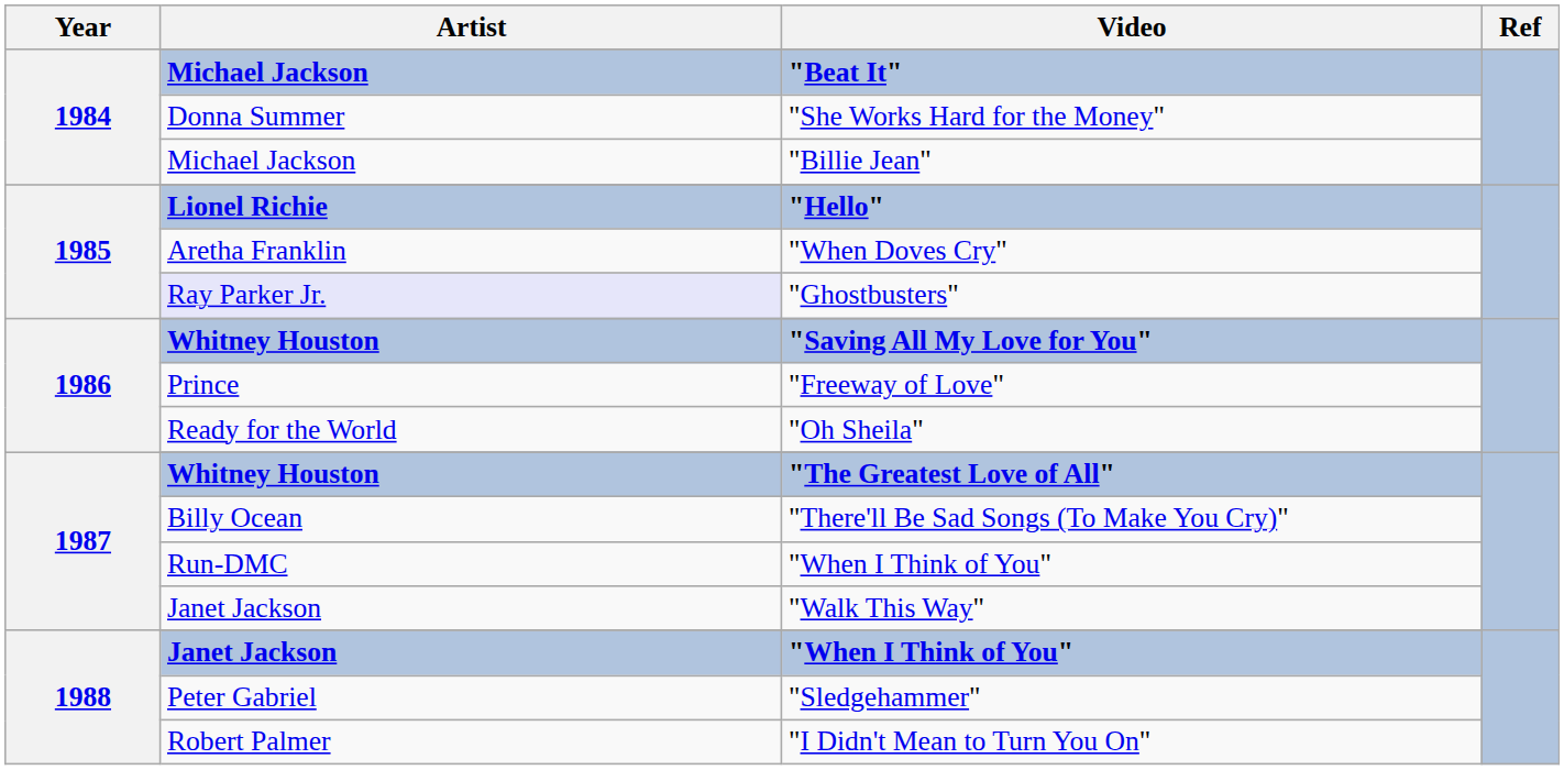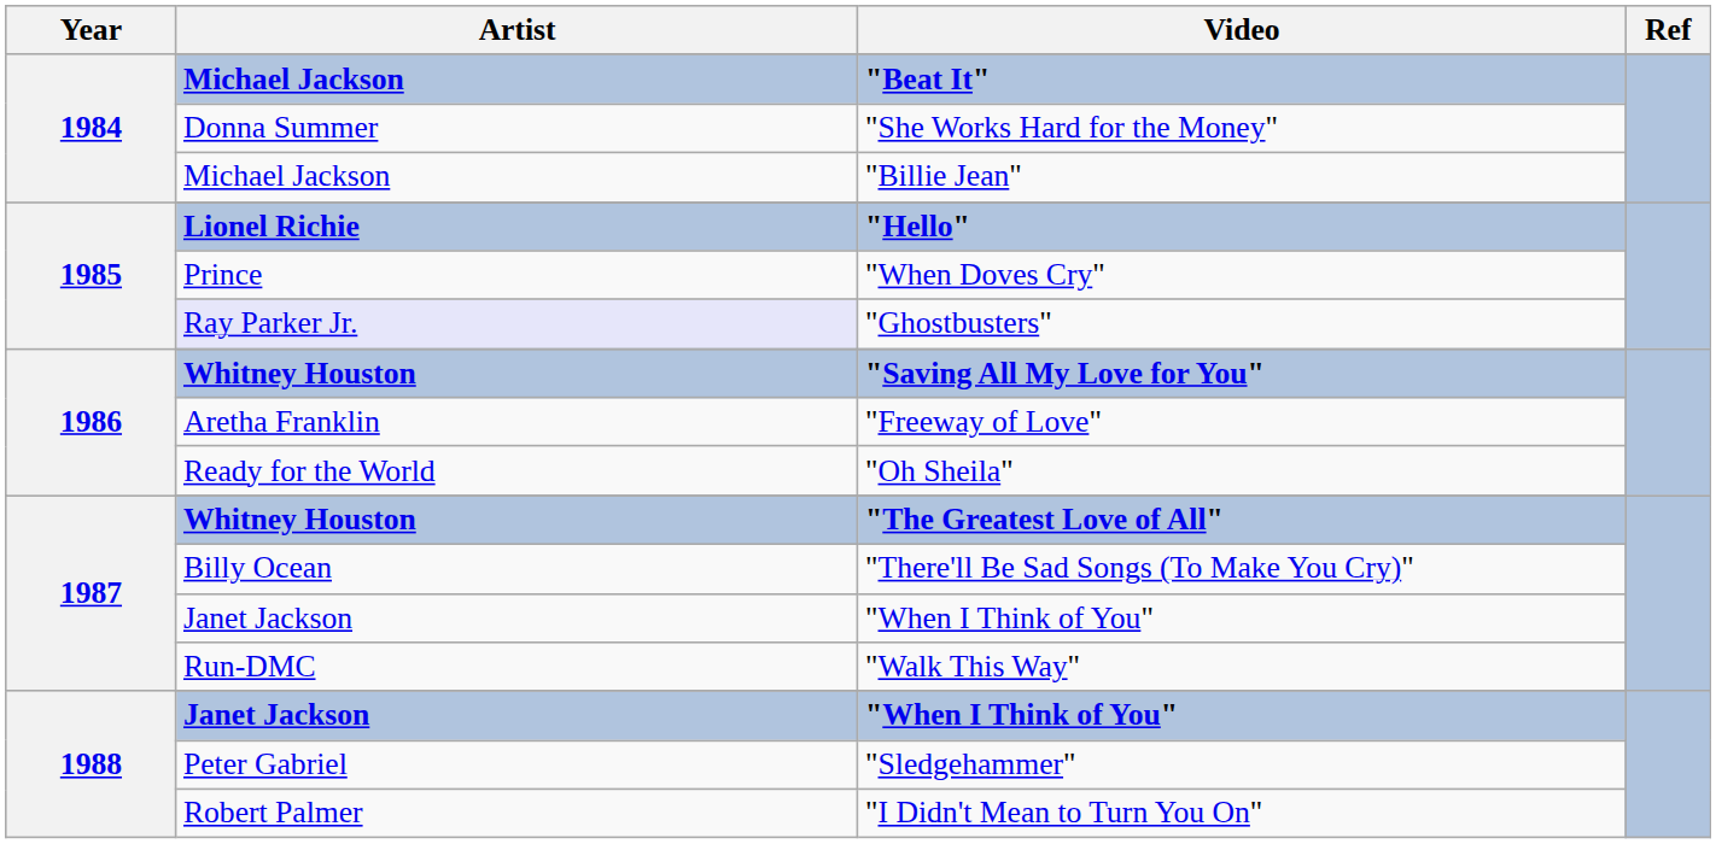"When Doves Cry" | Artist: Aretha Franklin -> Prince
"Freeway of Love" | Artist: Prince -> Aretha Franklin
1987 / "When I Think of You" | Artist: Run-DMC -> Janet Jackson
"Walk This Way" | Artist: Janet Jackson -> Run-DMC
